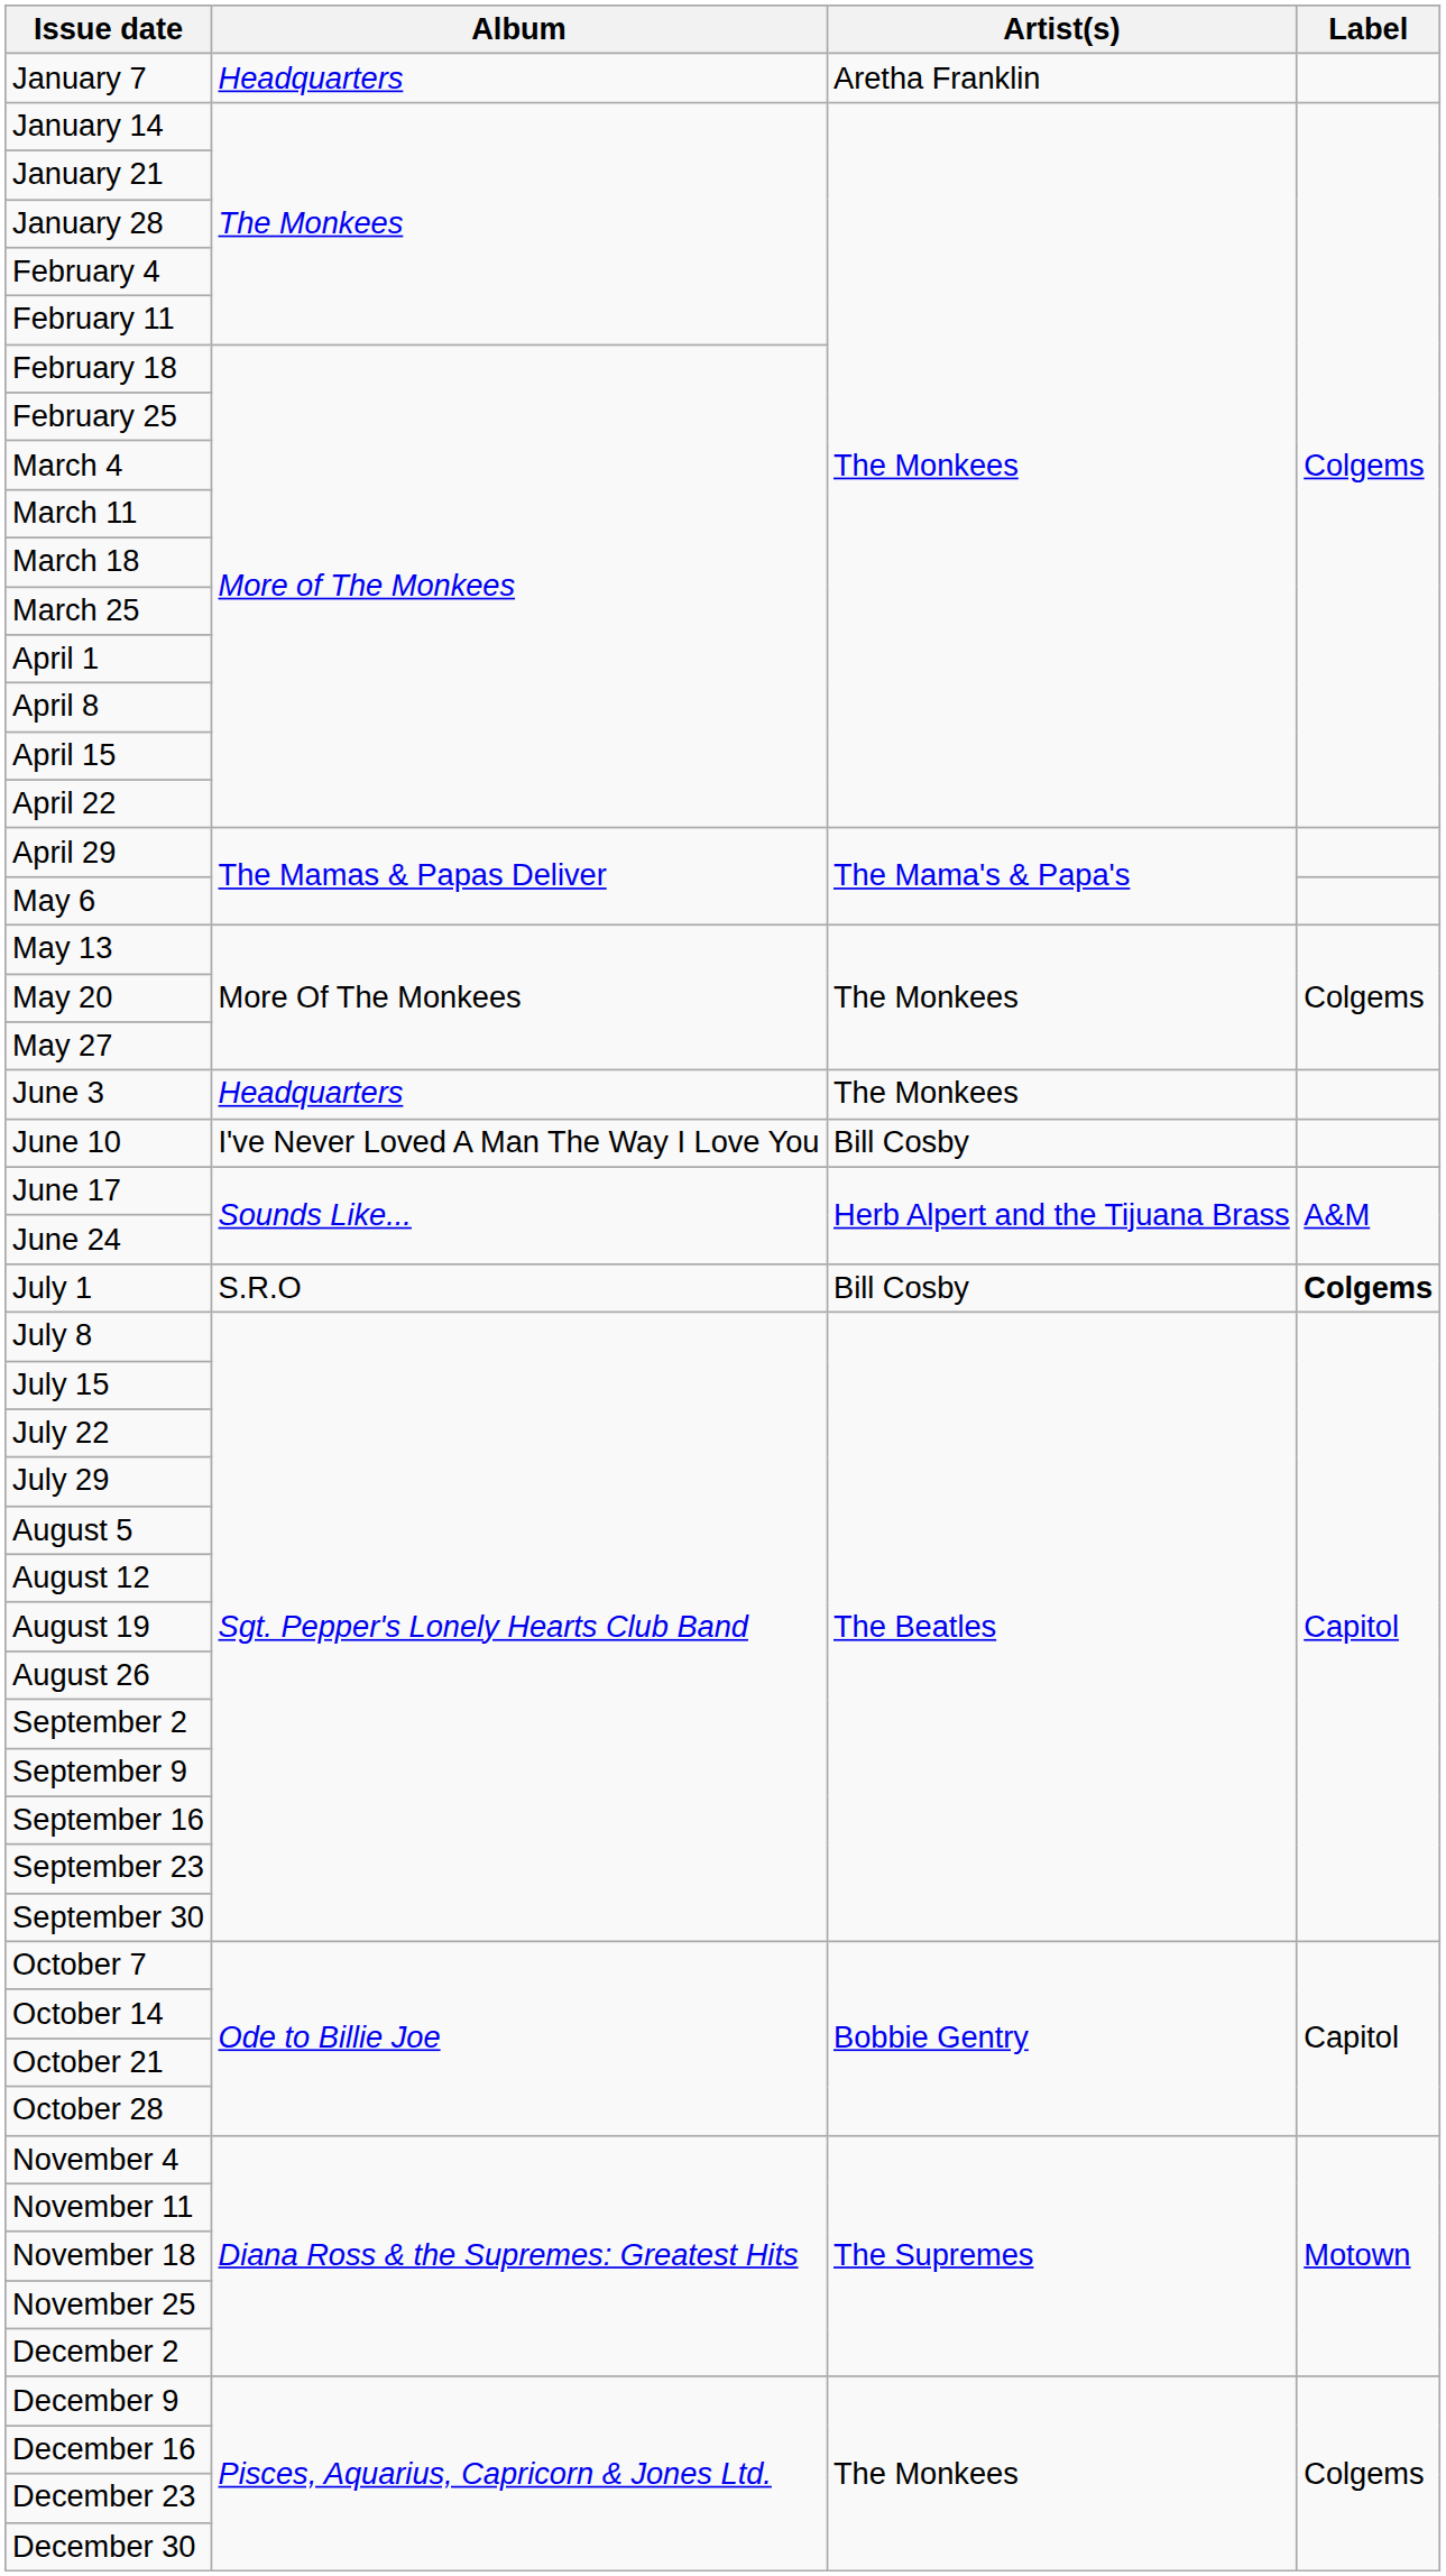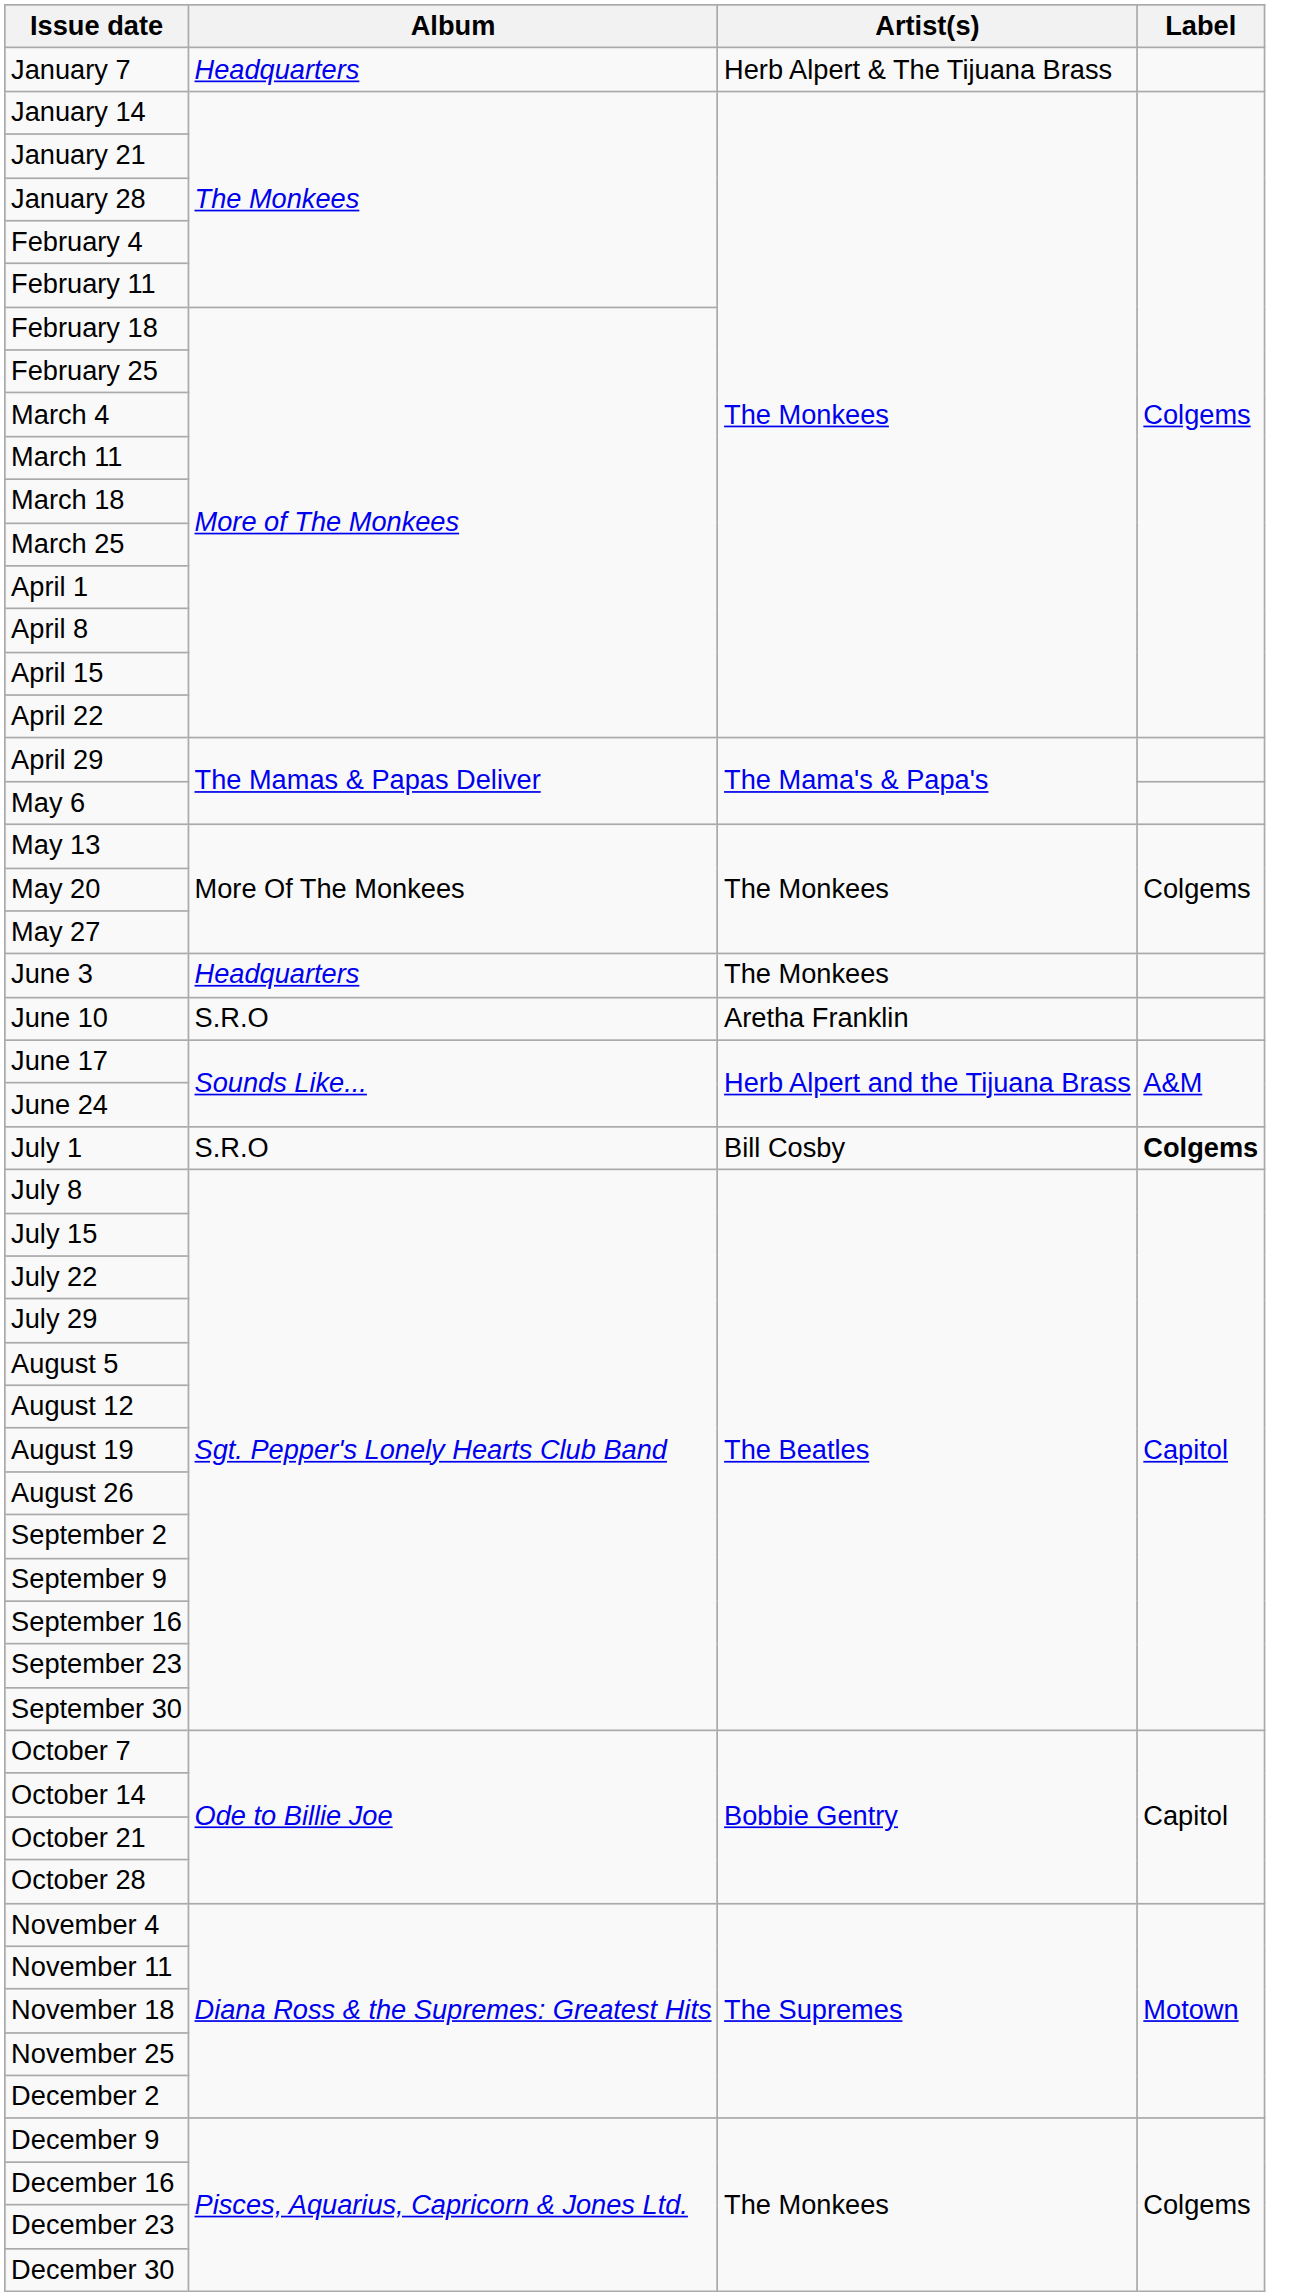January 7 | Artist(s): Aretha Franklin -> Herb Alpert & The Tijuana Brass
June 10 | Album: I've Never Loved A Man The Way I Love You -> S.R.O
June 10 | Artist(s): Bill Cosby -> Aretha Franklin
